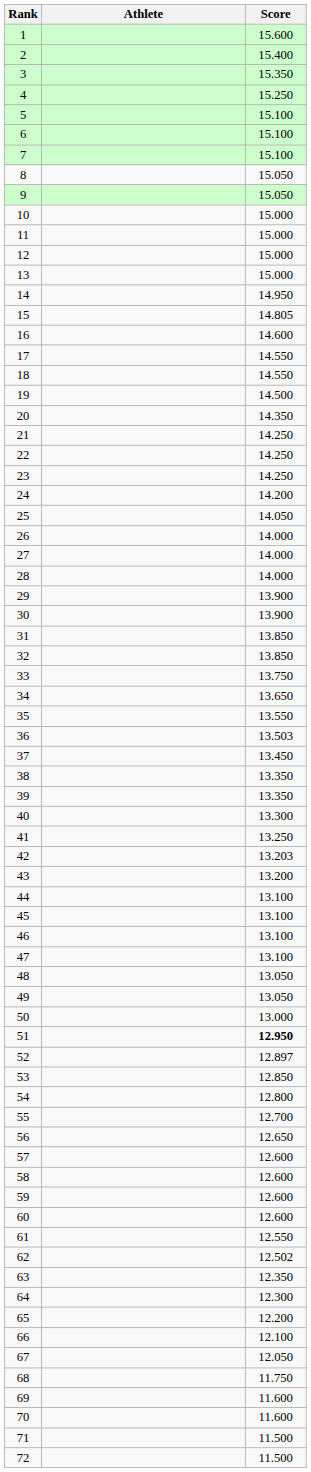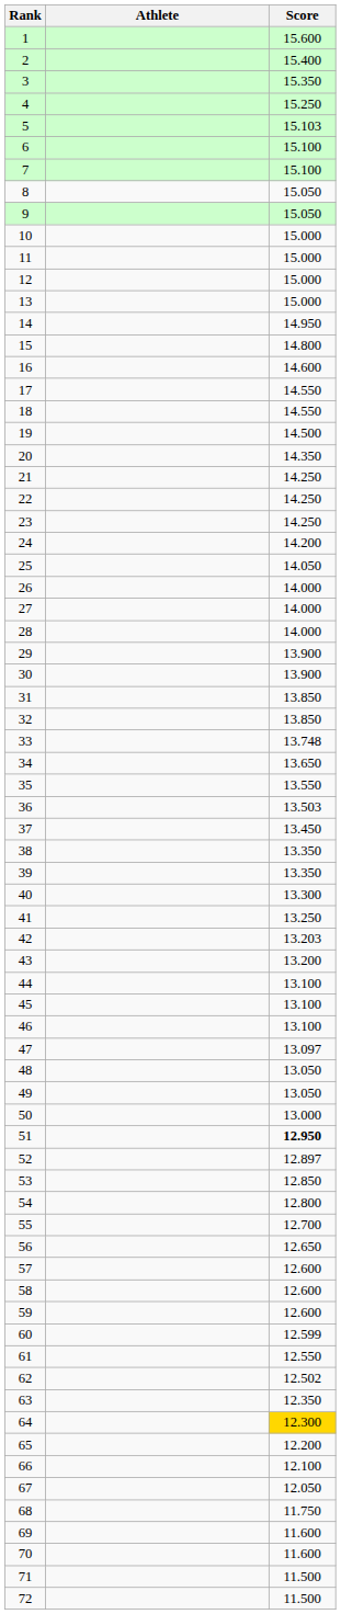5 | Score: 15.100 -> 15.103
15 | Score: 14.805 -> 14.800
33 | Score: 13.750 -> 13.748
47 | Score: 13.100 -> 13.097
60 | Score: 12.600 -> 12.599
64 | Score: no background -> gold background
